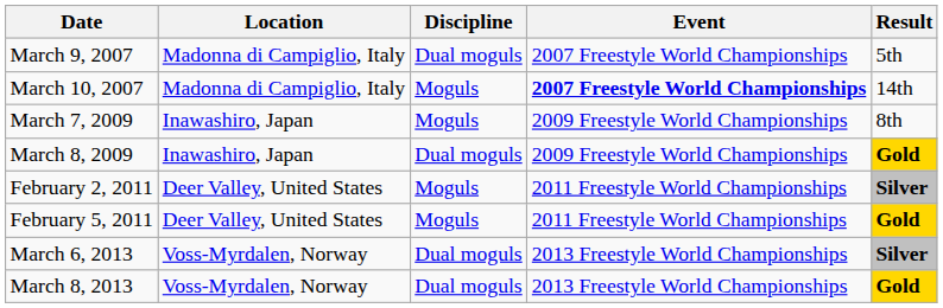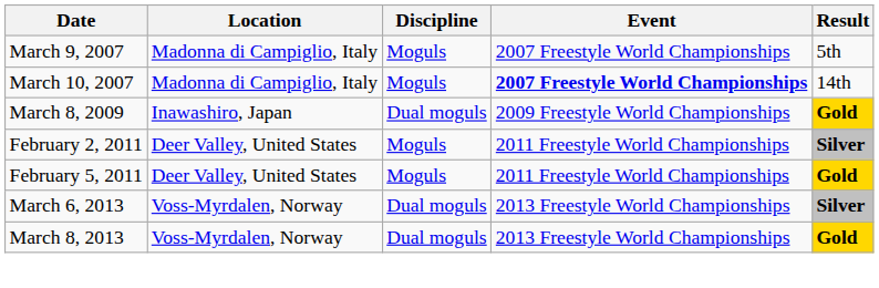March 9, 2007 | Discipline: Dual moguls -> Moguls
- row: March 7, 2009 | Inawashiro, Japan | Moguls | 2009 Freestyle World Championships | 8th
